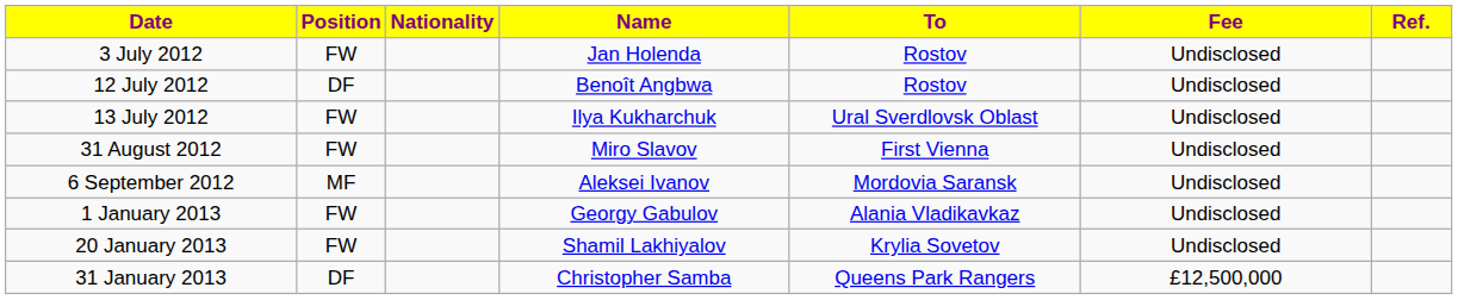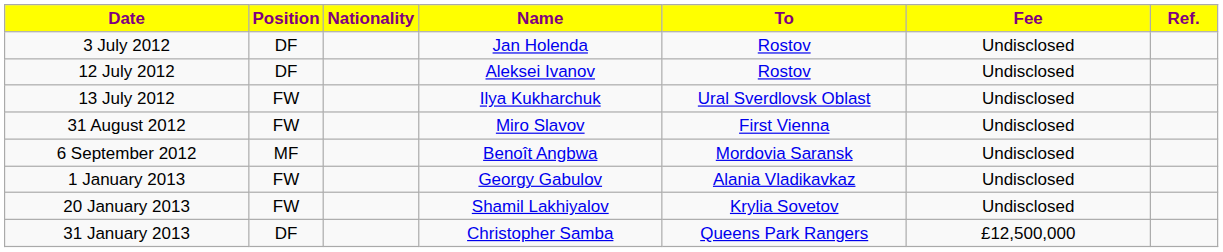3 July 2012 | Position: FW -> DF
12 July 2012 | Name: Benoît Angbwa -> Aleksei Ivanov
6 September 2012 | Name: Aleksei Ivanov -> Benoît Angbwa
